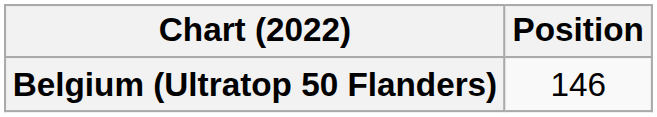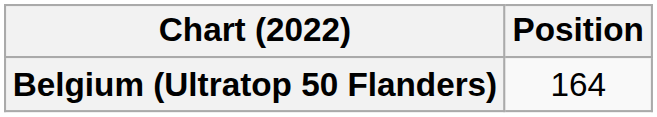Belgium (Ultratop 50 Flanders) | Position: 146 -> 164
